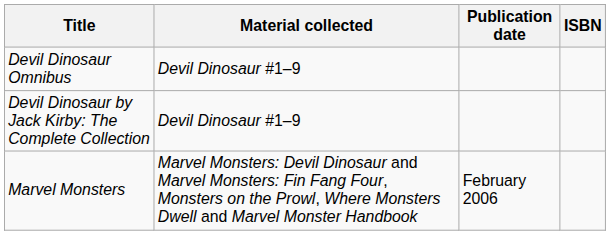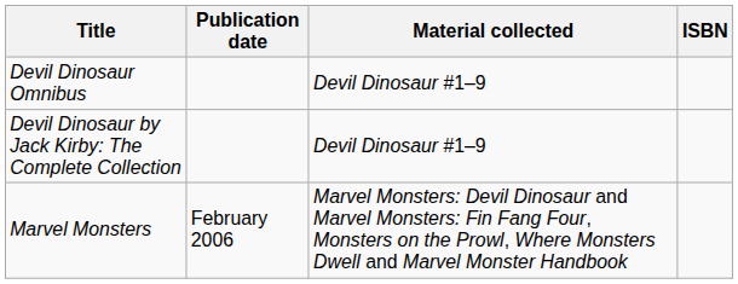columns swapped: Material collected <-> Publication date
